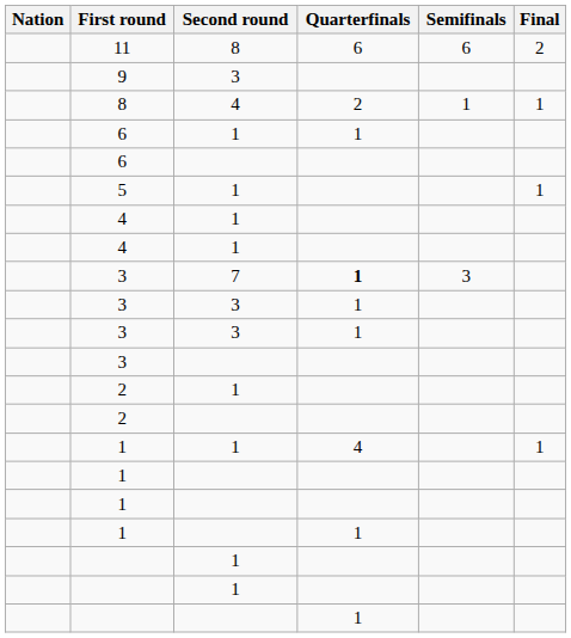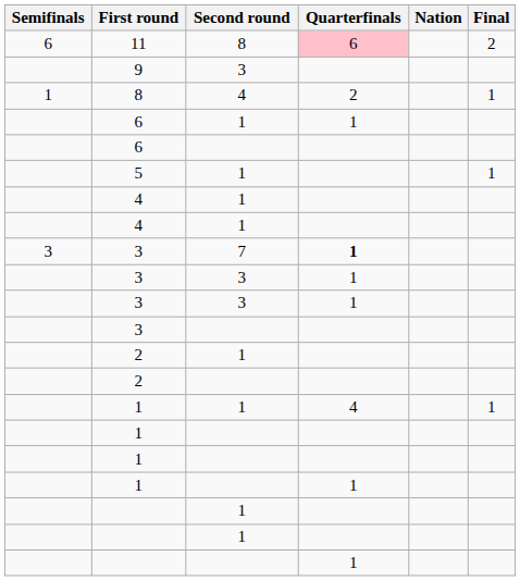columns swapped: Nation <-> Semifinals
11 | Quarterfinals: no background -> pink background
